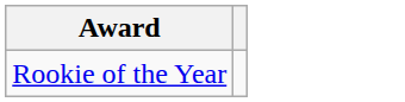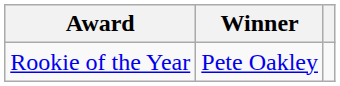+ column: Winner | Pete Oakley
